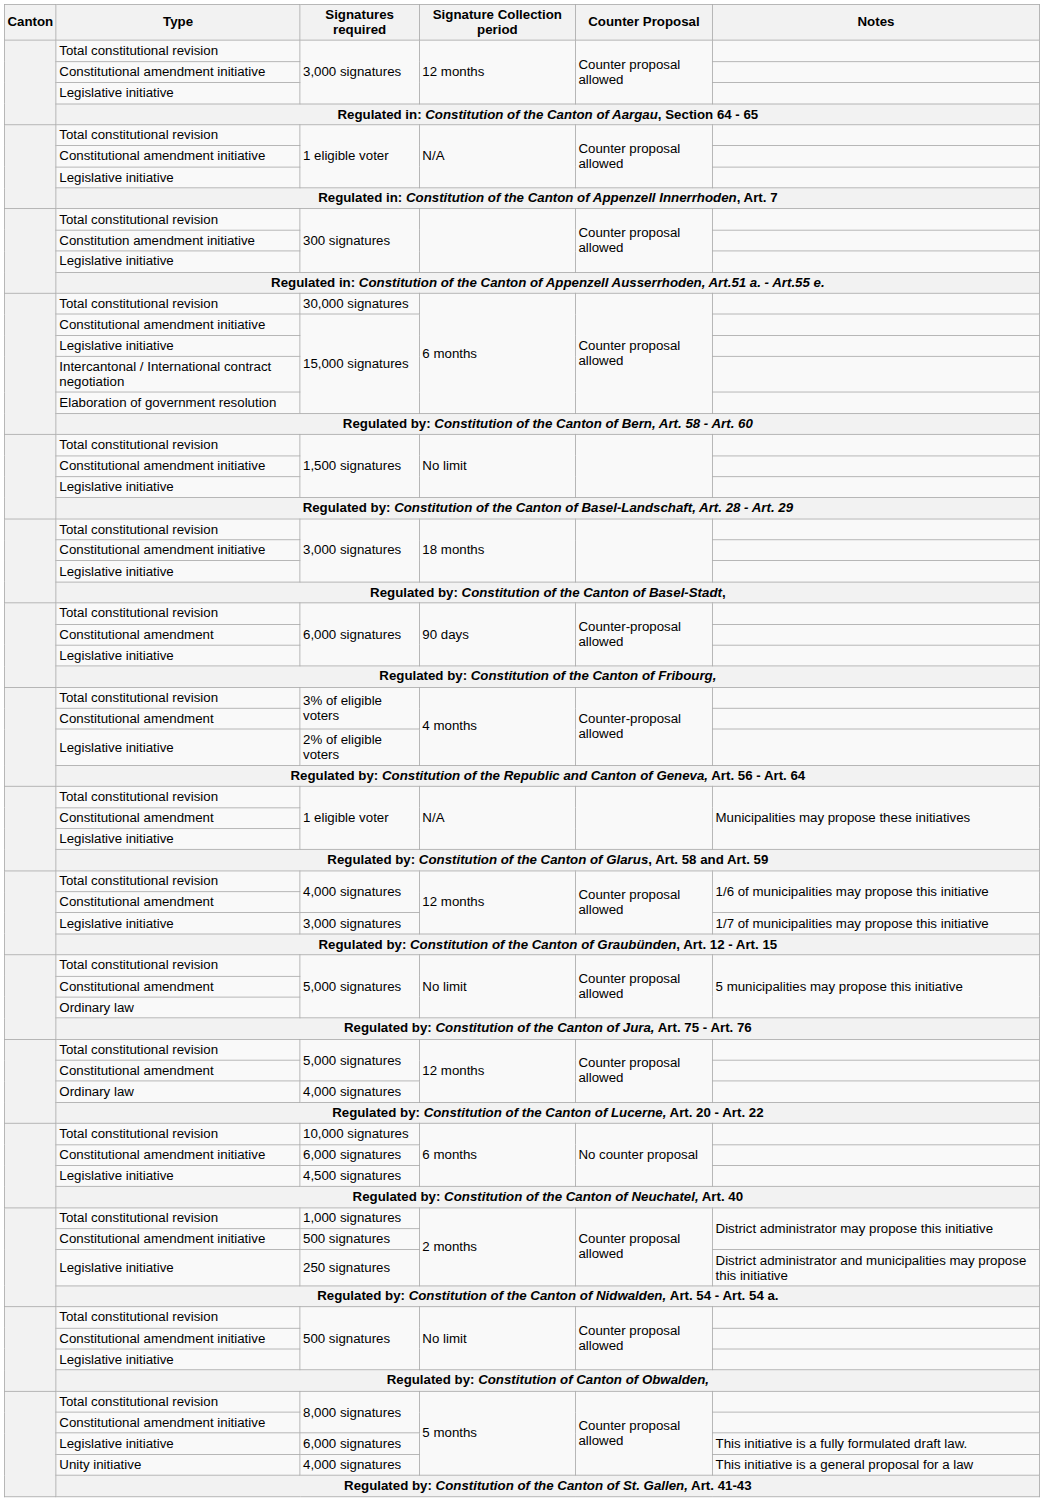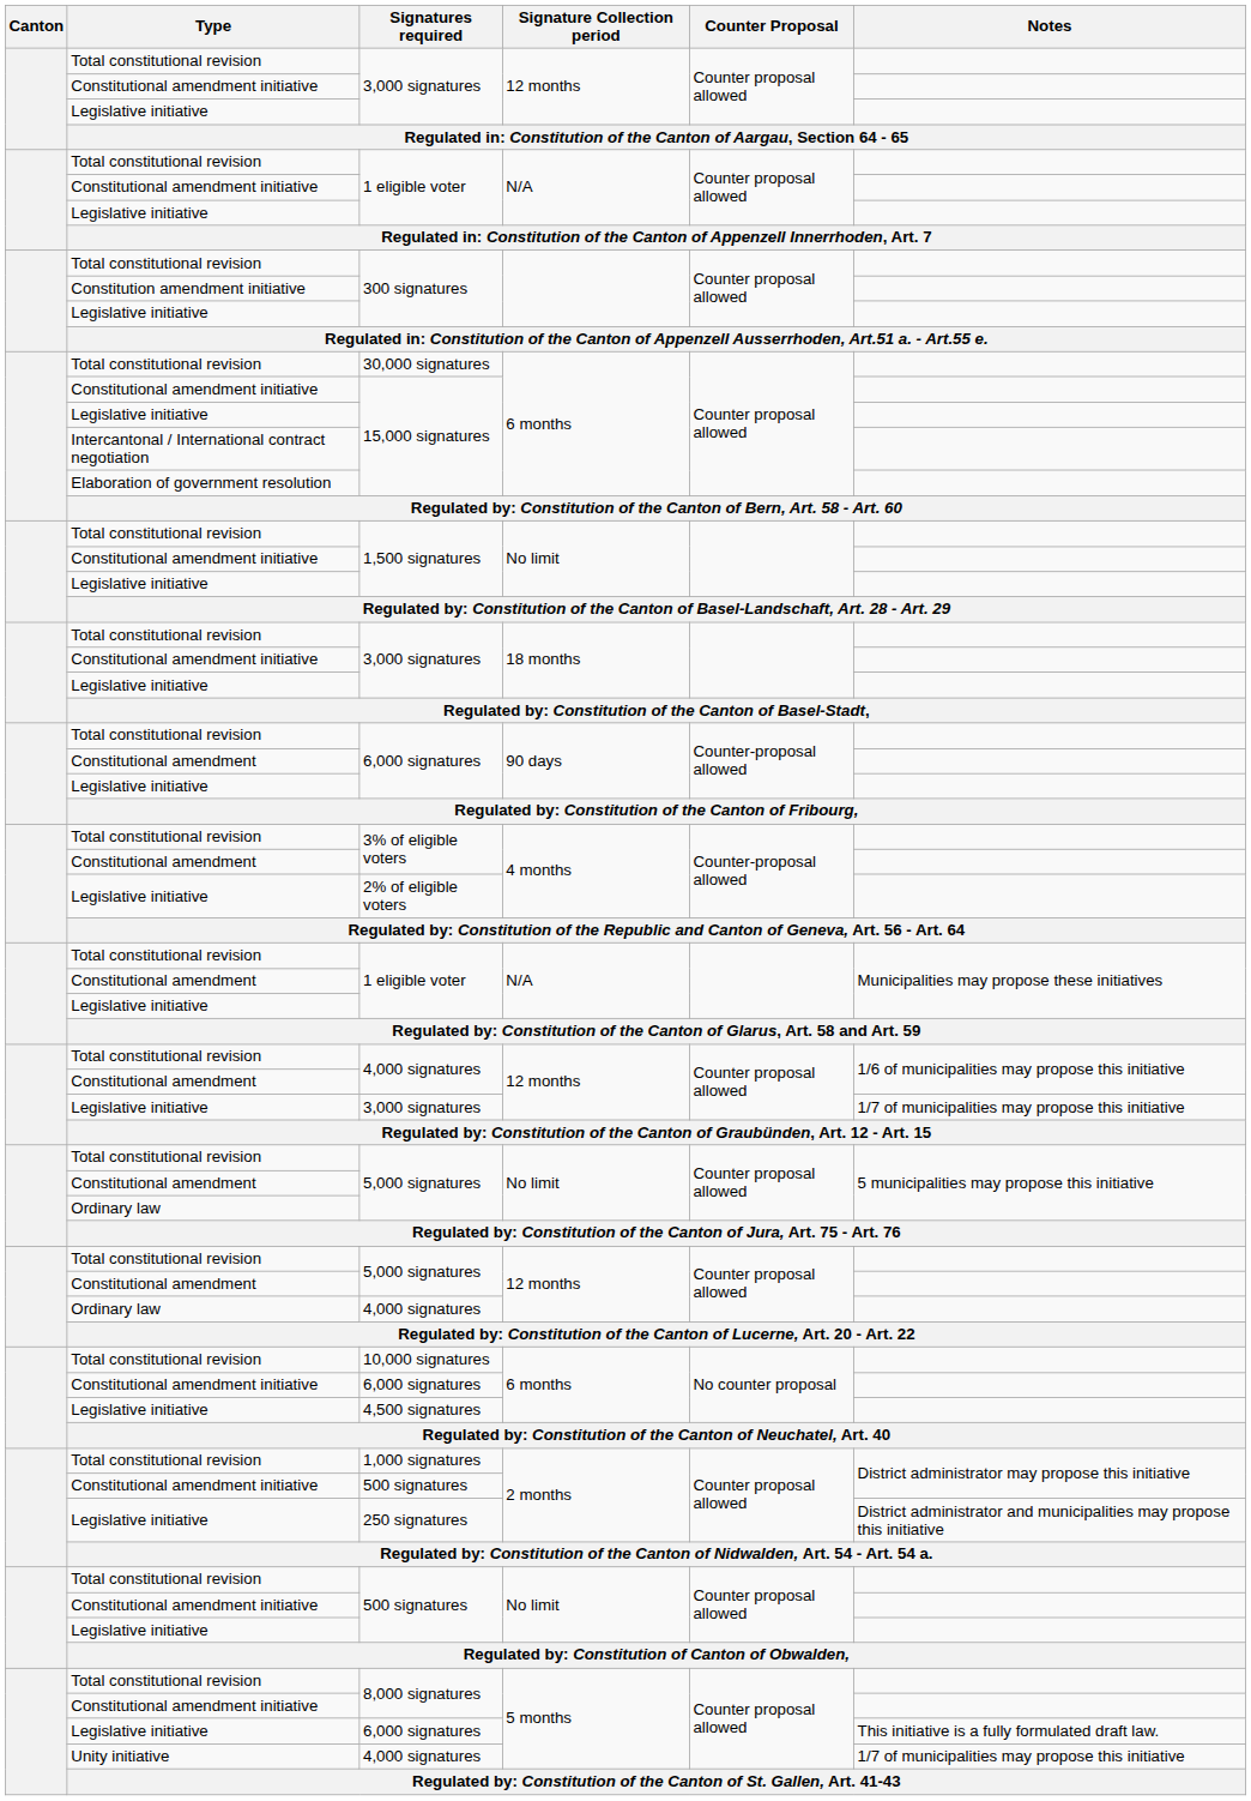Unity initiative / 4,000 signatures | Notes: This initiative is a general proposal for a law -> 1/7 of municipalities may propose this initiative
